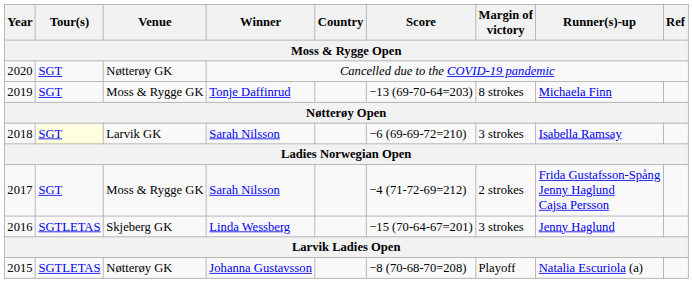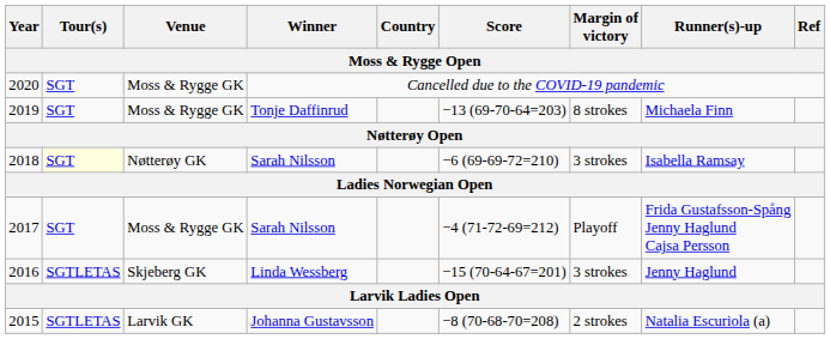2020 | Venue: Nøtterøy GK -> Moss & Rygge GK
2018 | Venue: Larvik GK -> Nøtterøy GK
2017 | Margin of victory: 2 strokes -> Playoff
2015 | Venue: Nøtterøy GK -> Larvik GK
2015 | Margin of victory: Playoff -> 2 strokes
